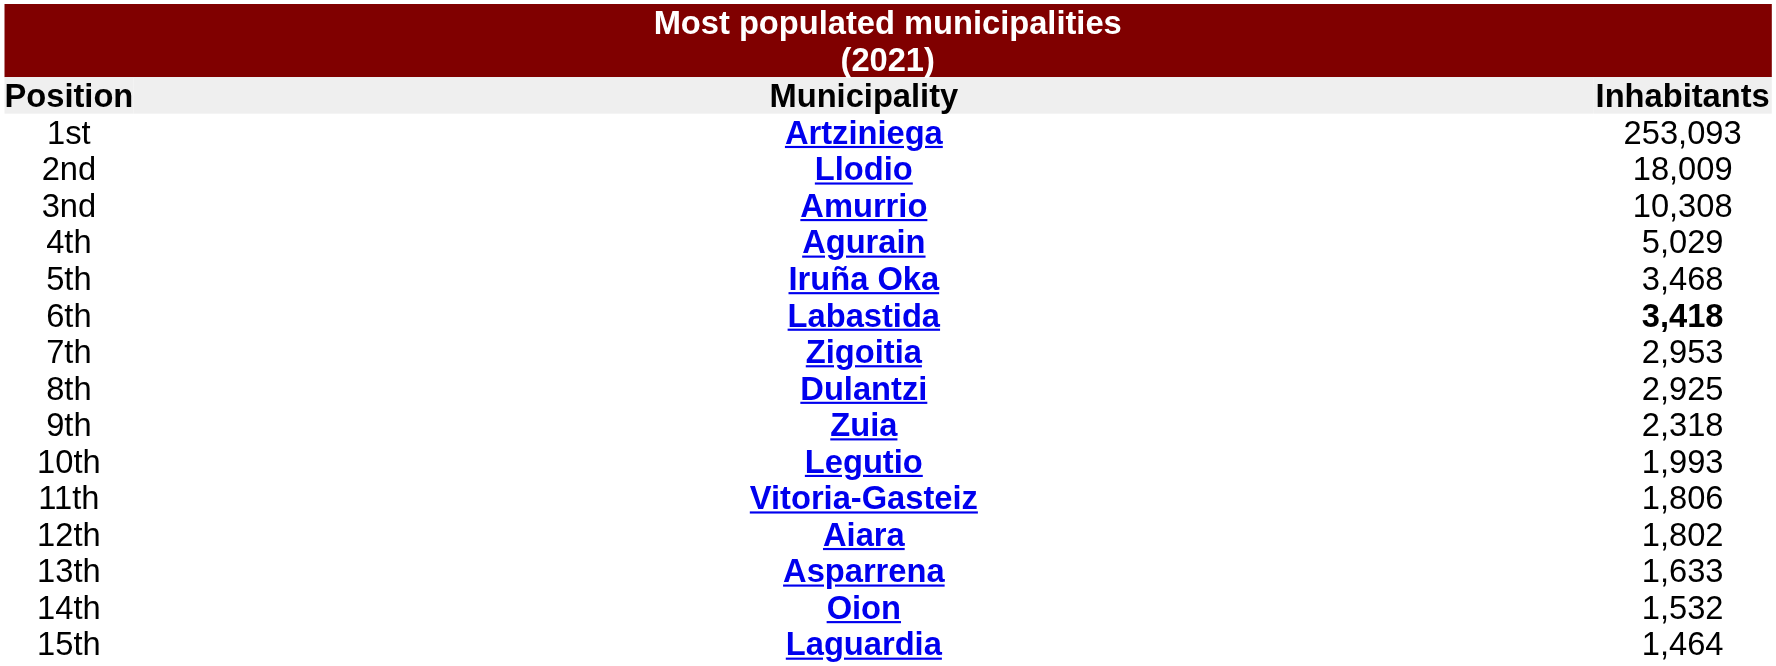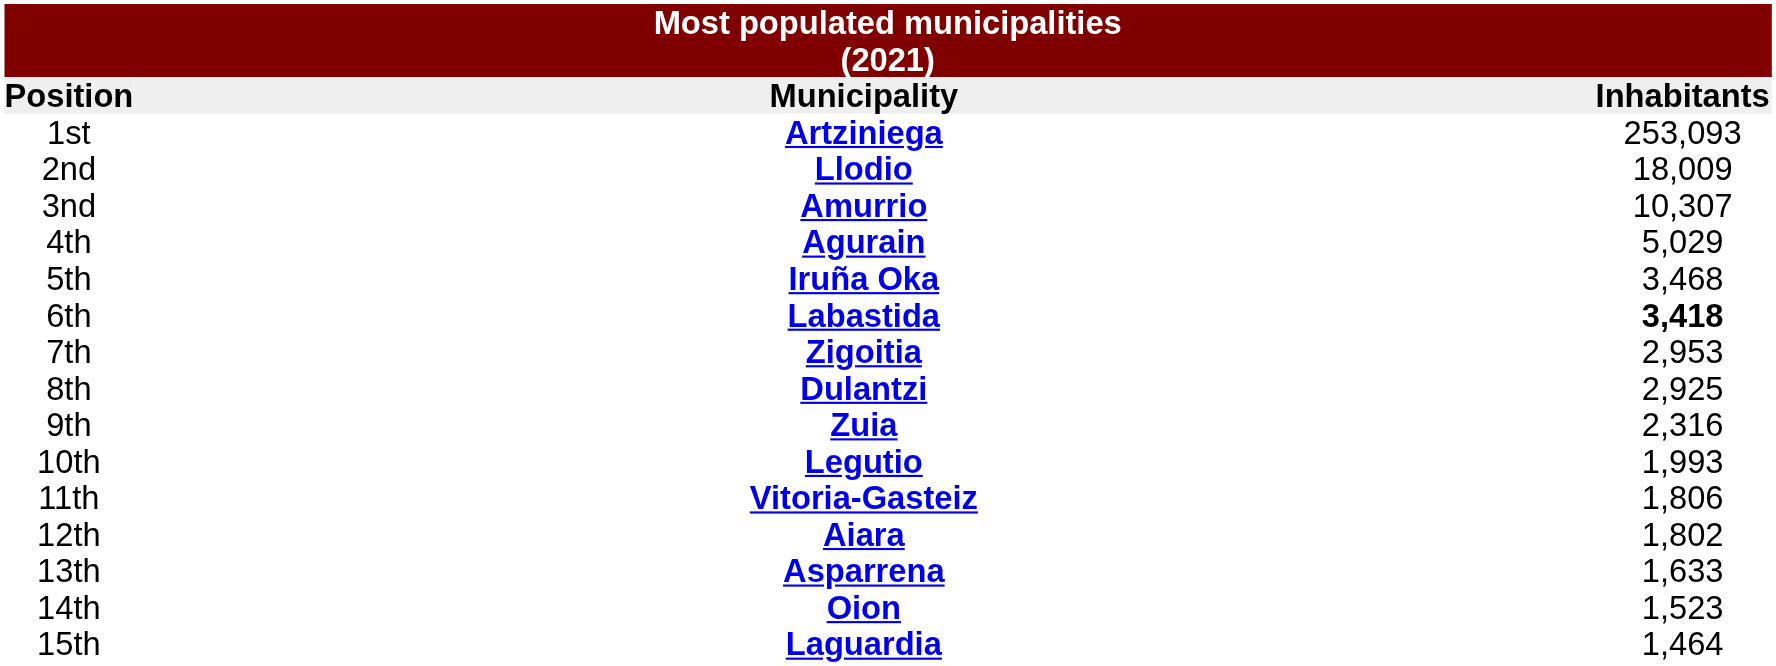3nd | Inhabitants: 10,308 -> 10,307
9th | Inhabitants: 2,318 -> 2,316
14th | Inhabitants: 1,532 -> 1,523
